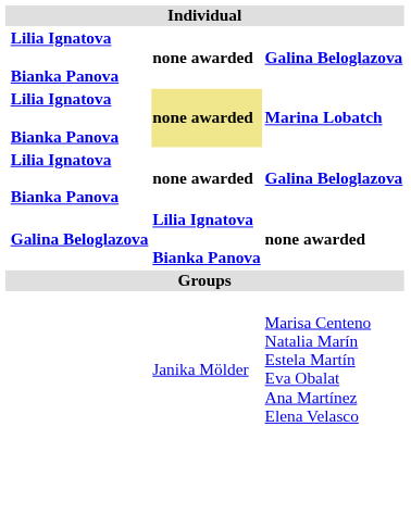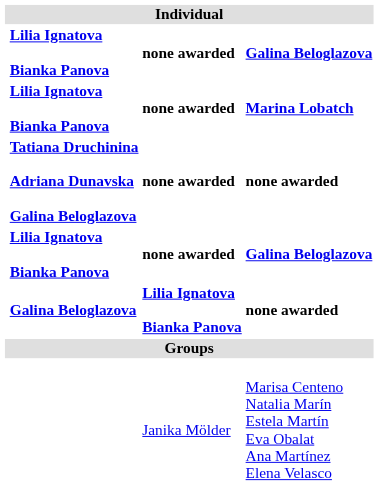Lilia Ignatova Bianka Panova / Marina Lobatch | column 3: khaki background -> no background
+ row: Tatiana Druchinina Adriana Dunavska Galina Beloglazova | none awarded | none awarded
